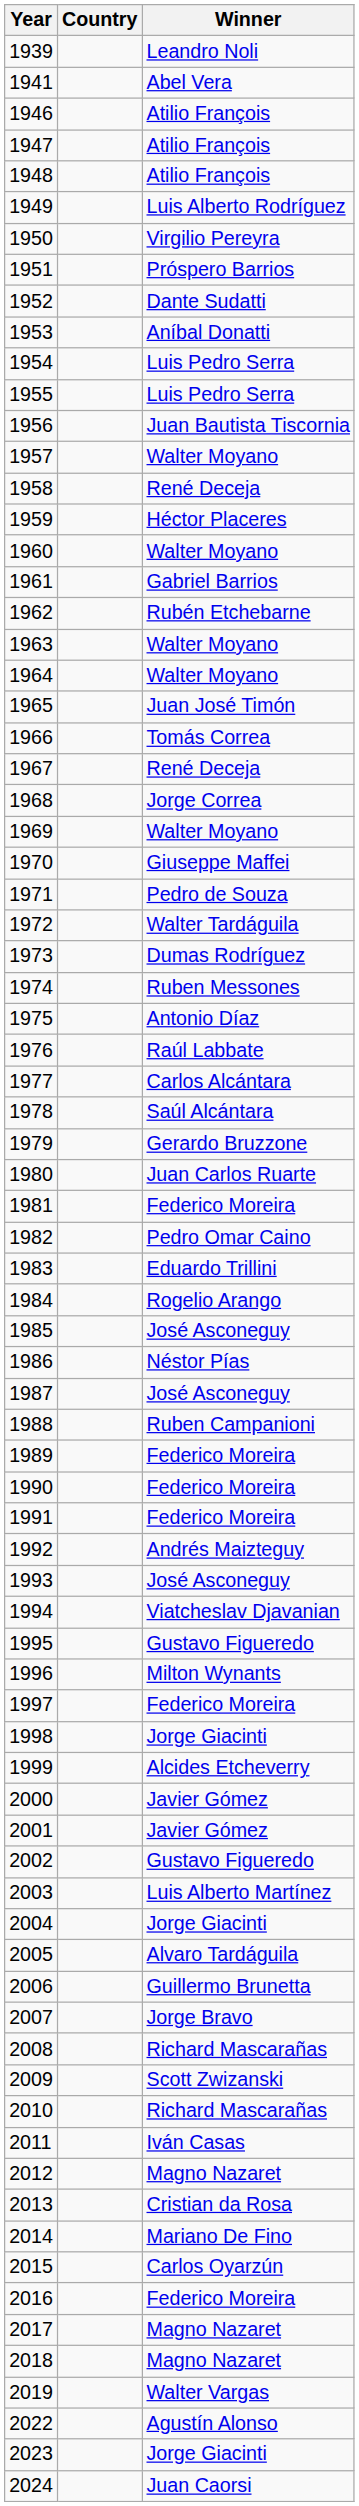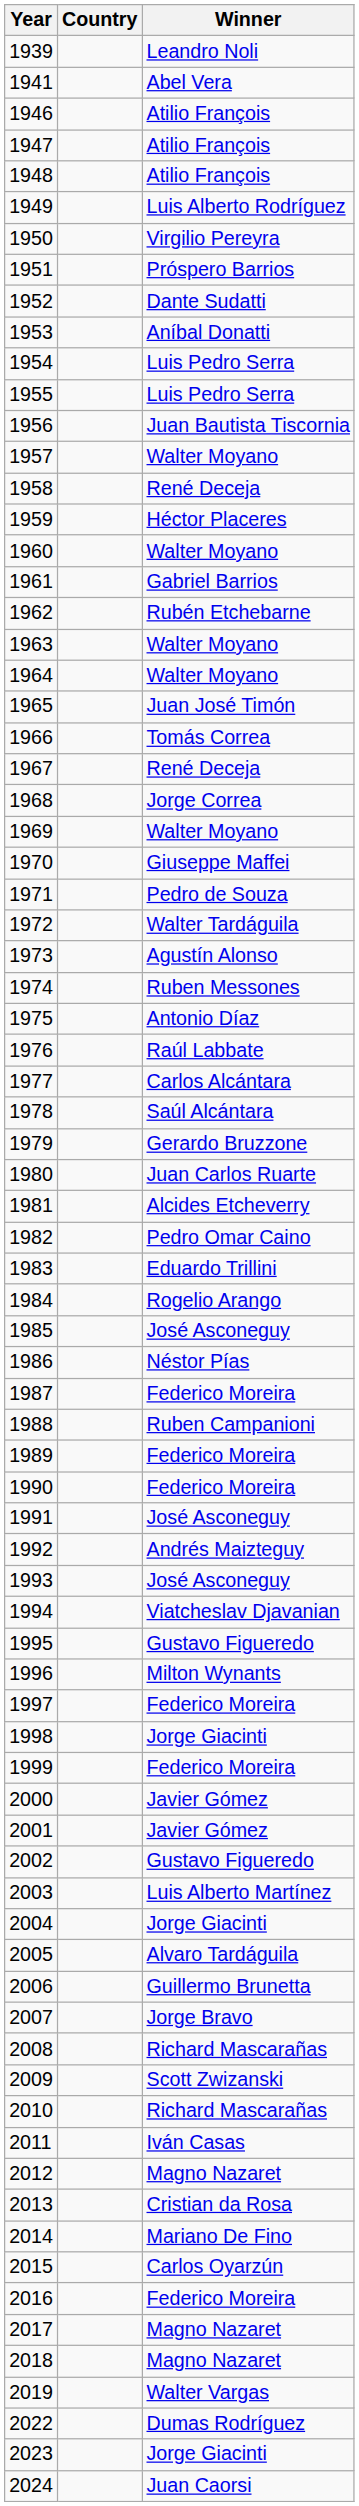1973 | Winner: Dumas Rodríguez -> Agustín Alonso
1981 | Winner: Federico Moreira -> Alcides Etcheverry
1987 | Winner: José Asconeguy -> Federico Moreira
1991 | Winner: Federico Moreira -> José Asconeguy
1999 | Winner: Alcides Etcheverry -> Federico Moreira
2022 | Winner: Agustín Alonso -> Dumas Rodríguez
